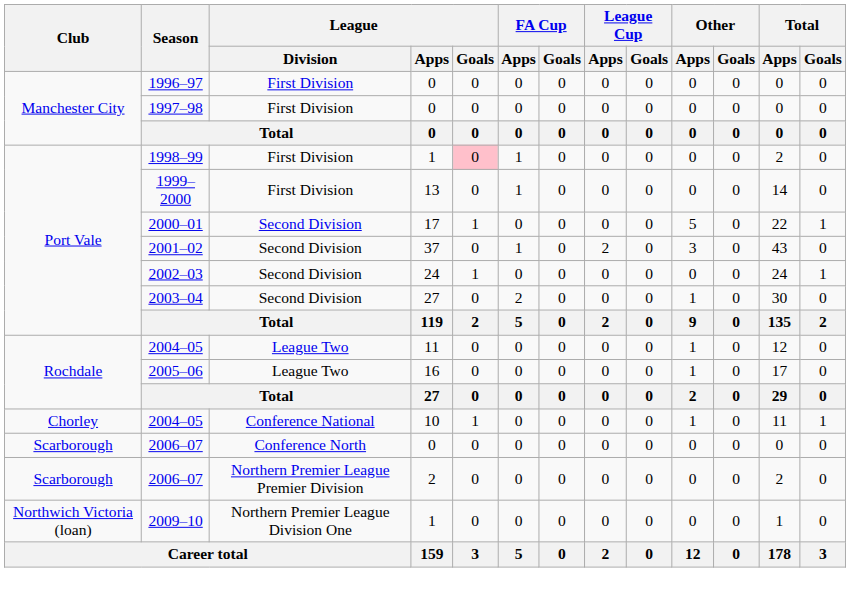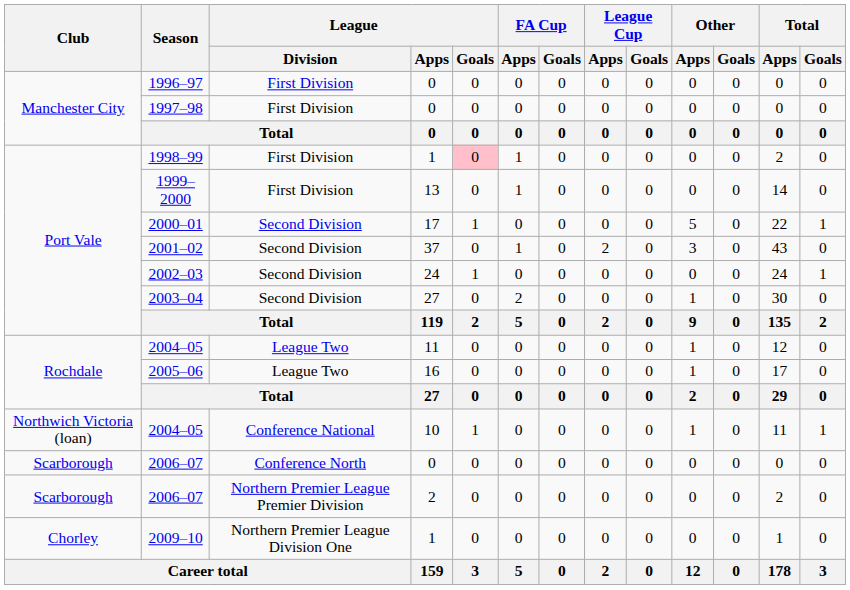2004–05 / 10 | Club: Chorley -> Northwich Victoria (loan)
2009–10 | Club: Northwich Victoria (loan) -> Chorley
